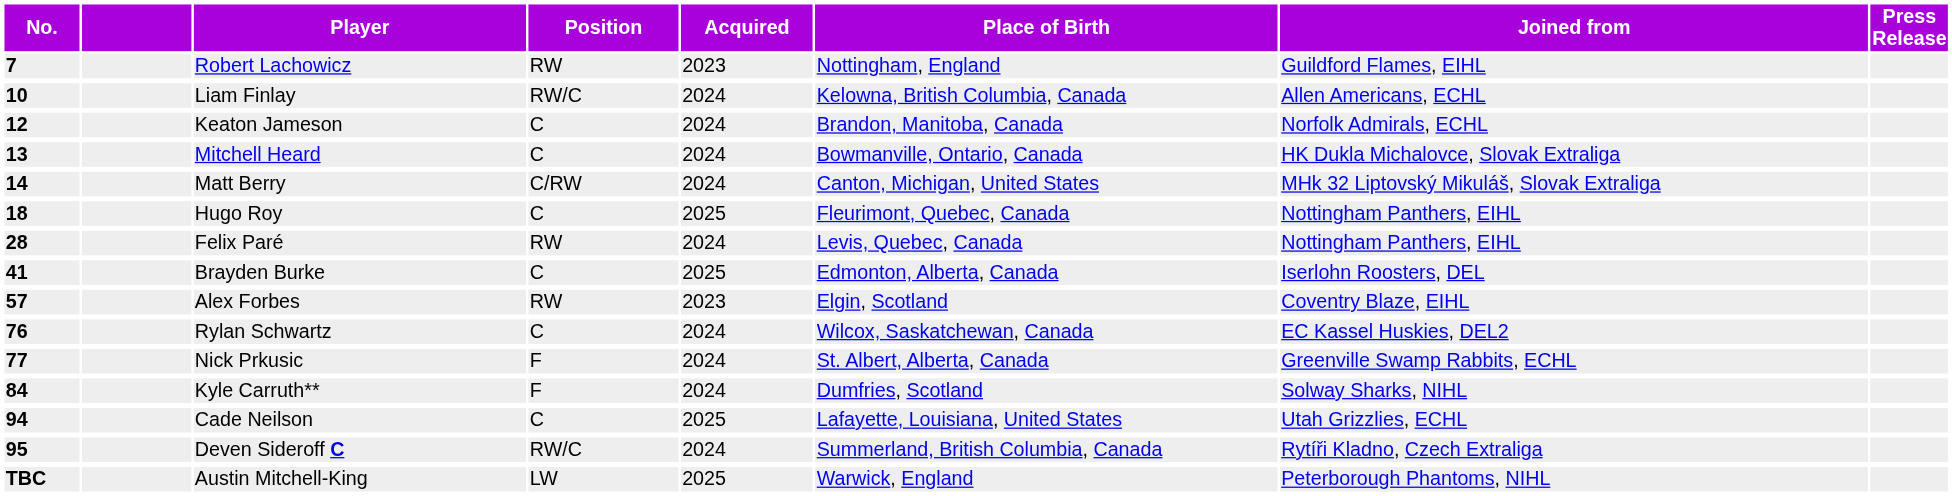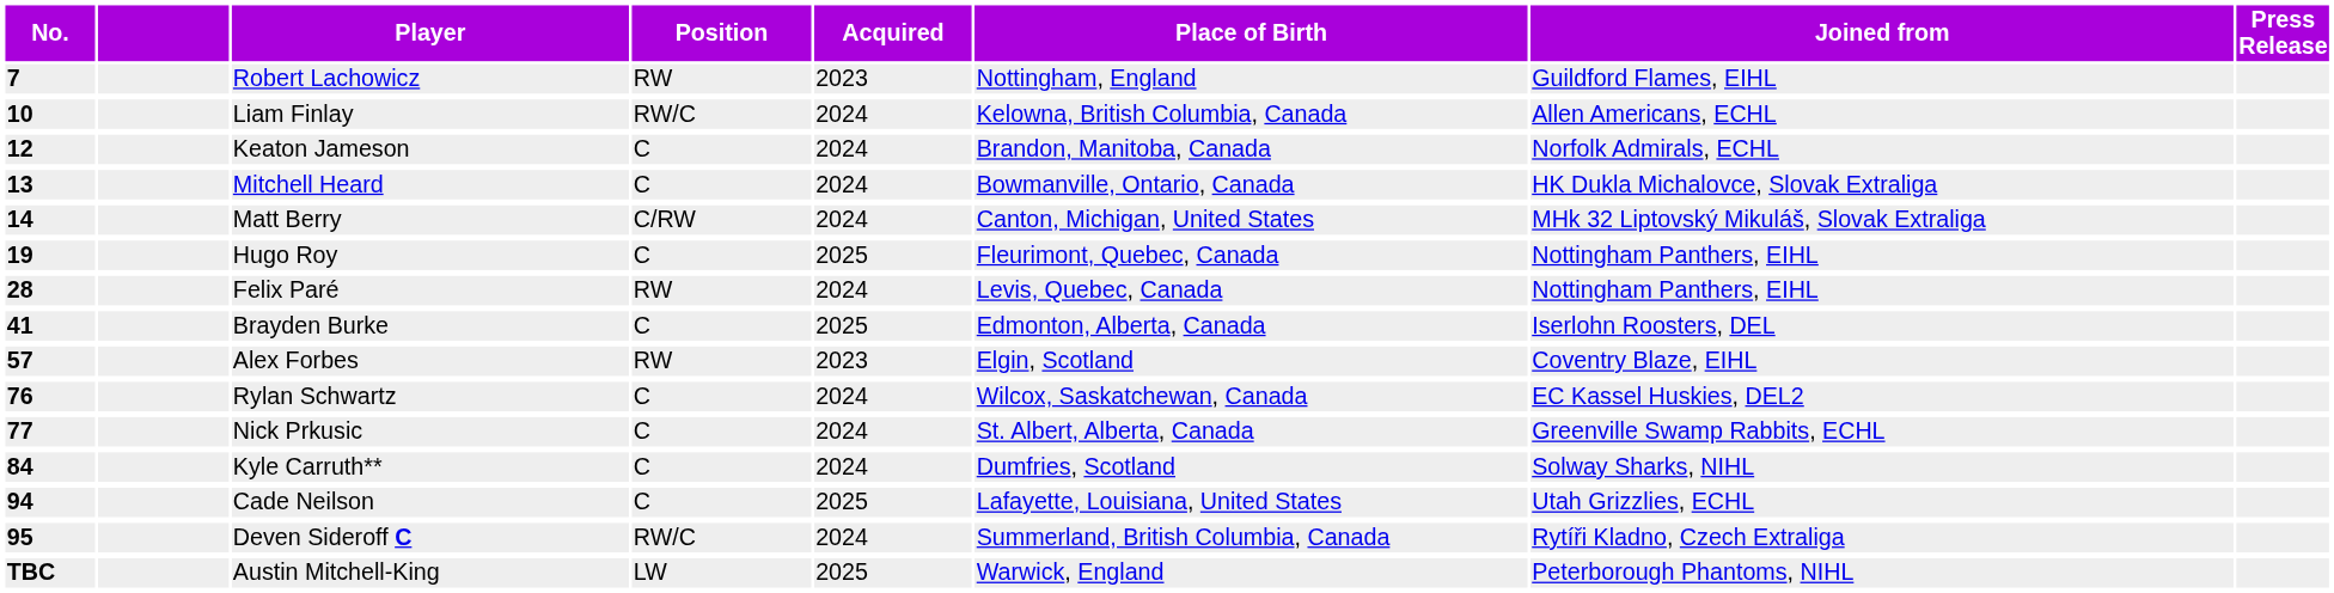Hugo Roy | No.: 18 -> 19
Nick Prkusic | Position: F -> C
Kyle Carruth** | Position: F -> C
